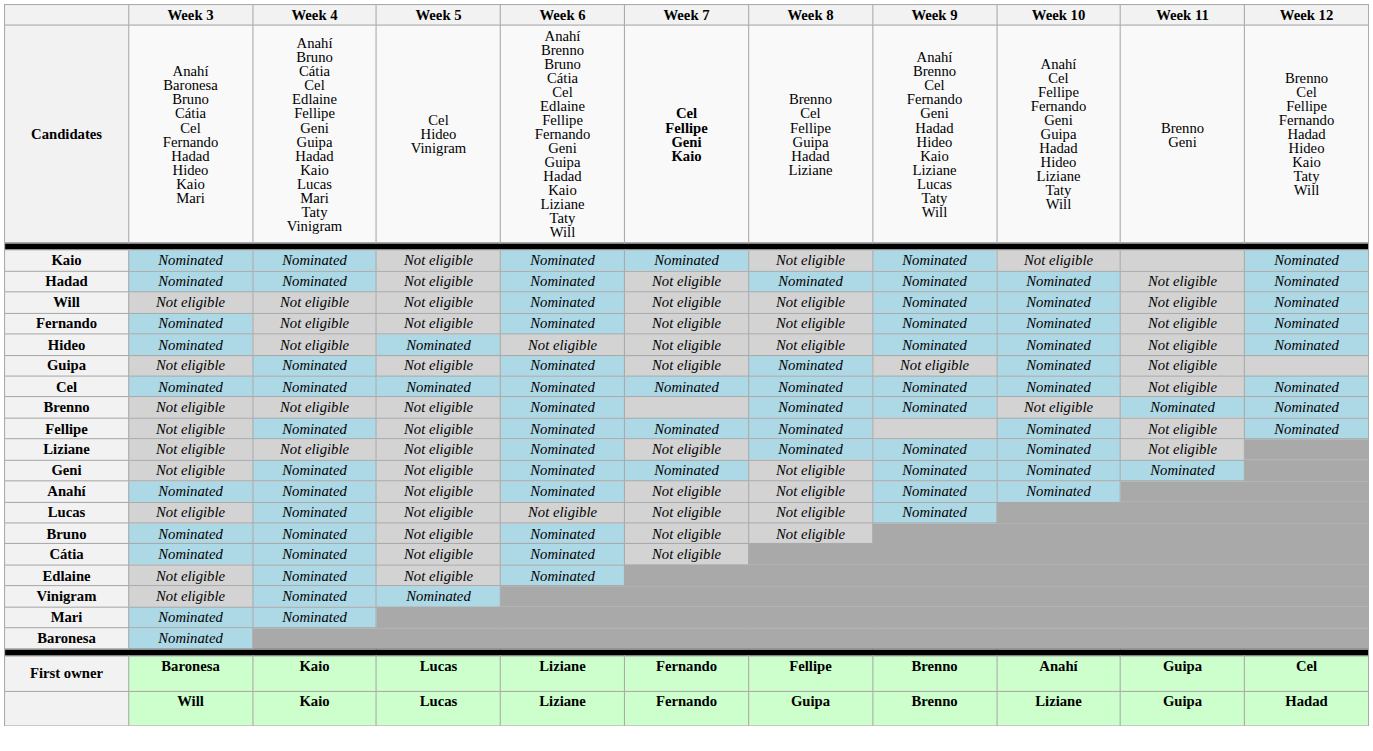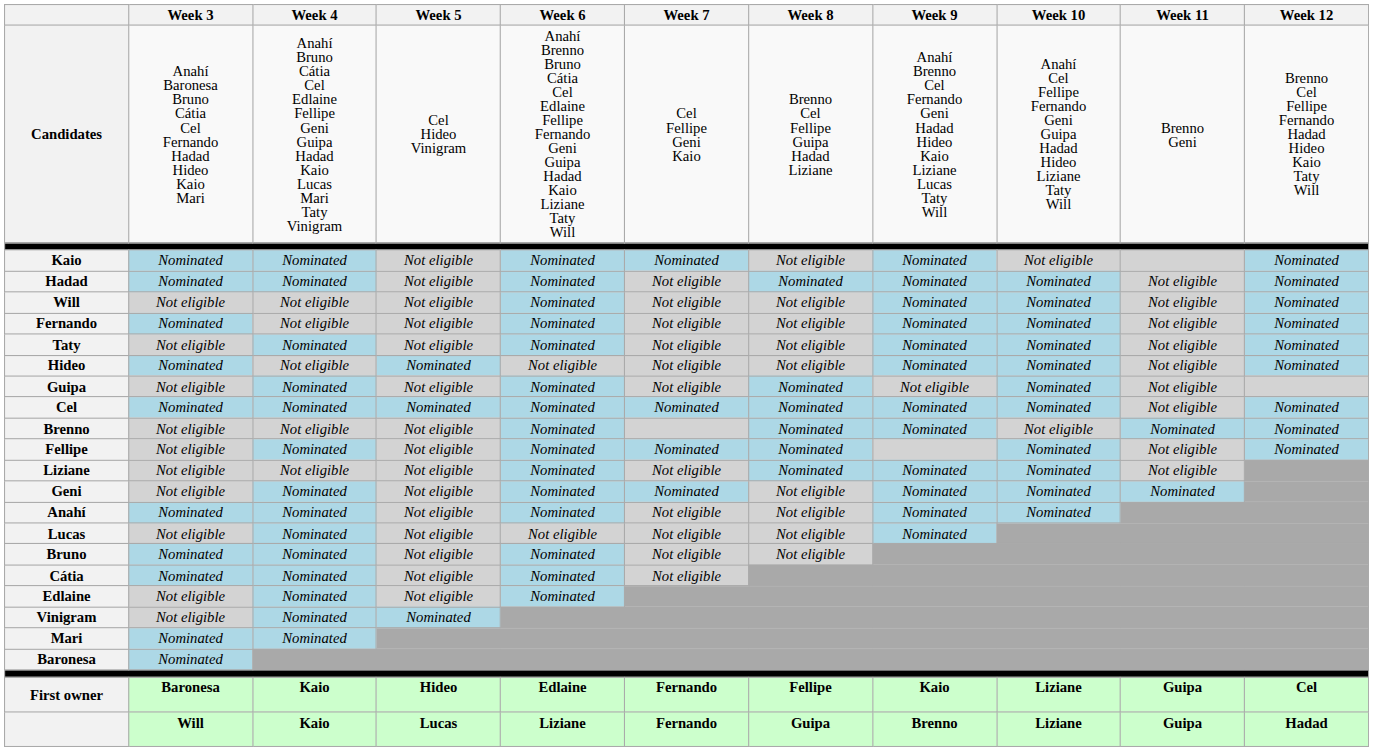Candidates | Week 7: bold -> normal
+ row: Taty | Not eligible | Nominated | Not eligible | Nominated | Not eligible | Not eligible | Nominated | Nominated | Not eligible | Nominated
First owner | Week 5: Lucas -> Hideo
First owner | Week 6: Liziane -> Edlaine
First owner | Week 9: Brenno -> Kaio
First owner | Week 10: Anahí -> Liziane
